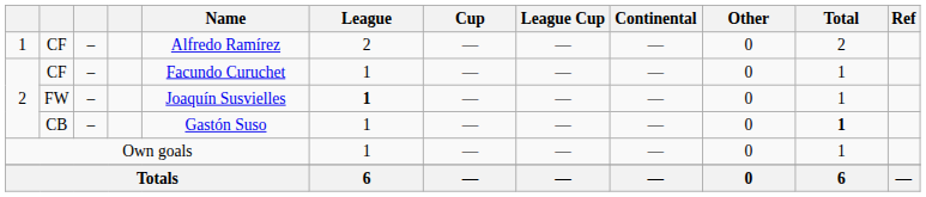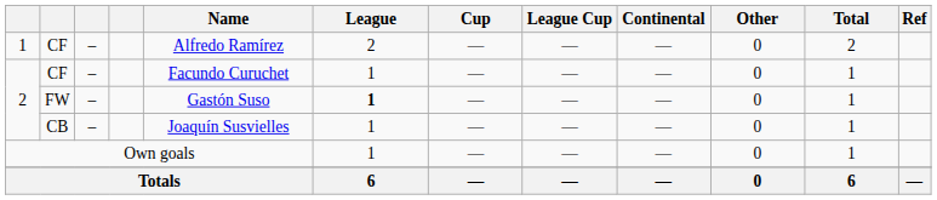FW | Name: Joaquín Susvielles -> Gastón Suso
CB | Name: Gastón Suso -> Joaquín Susvielles
CB | Total: bold -> normal
